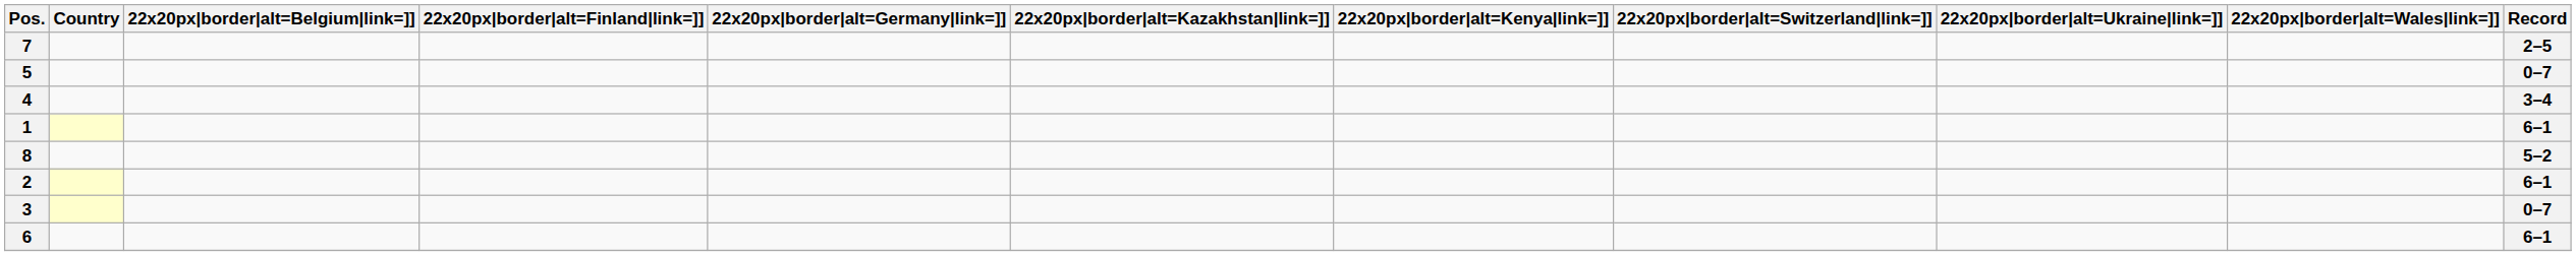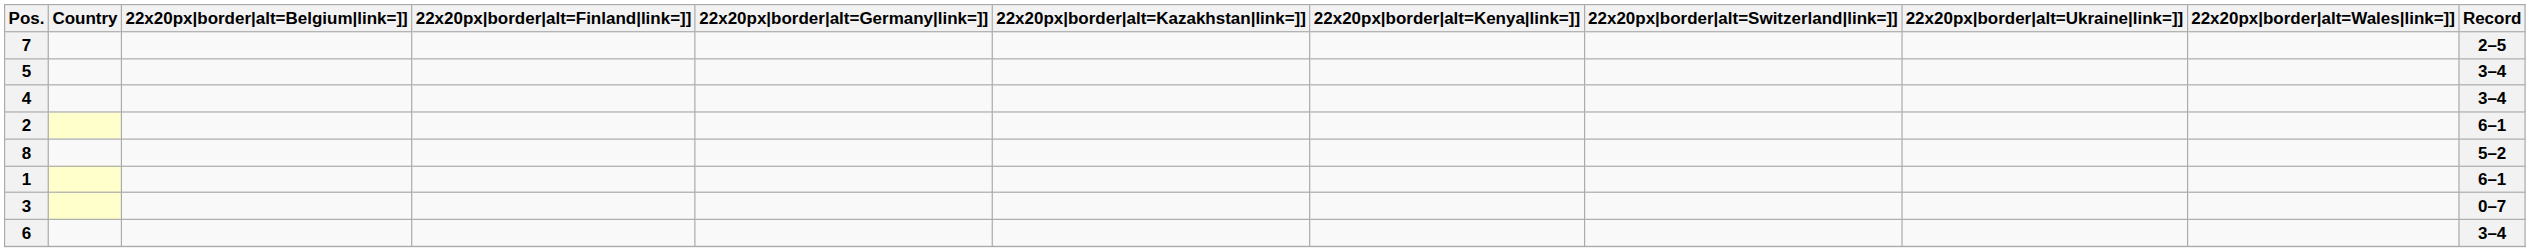5 | Record: 0–7 -> 3–4
rows swapped: 2 <-> 1
6 | Record: 6–1 -> 3–4
